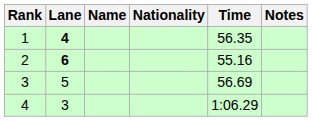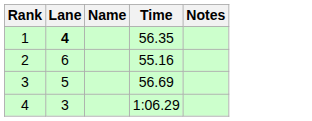- column: Nationality
2 | Lane: bold -> normal
